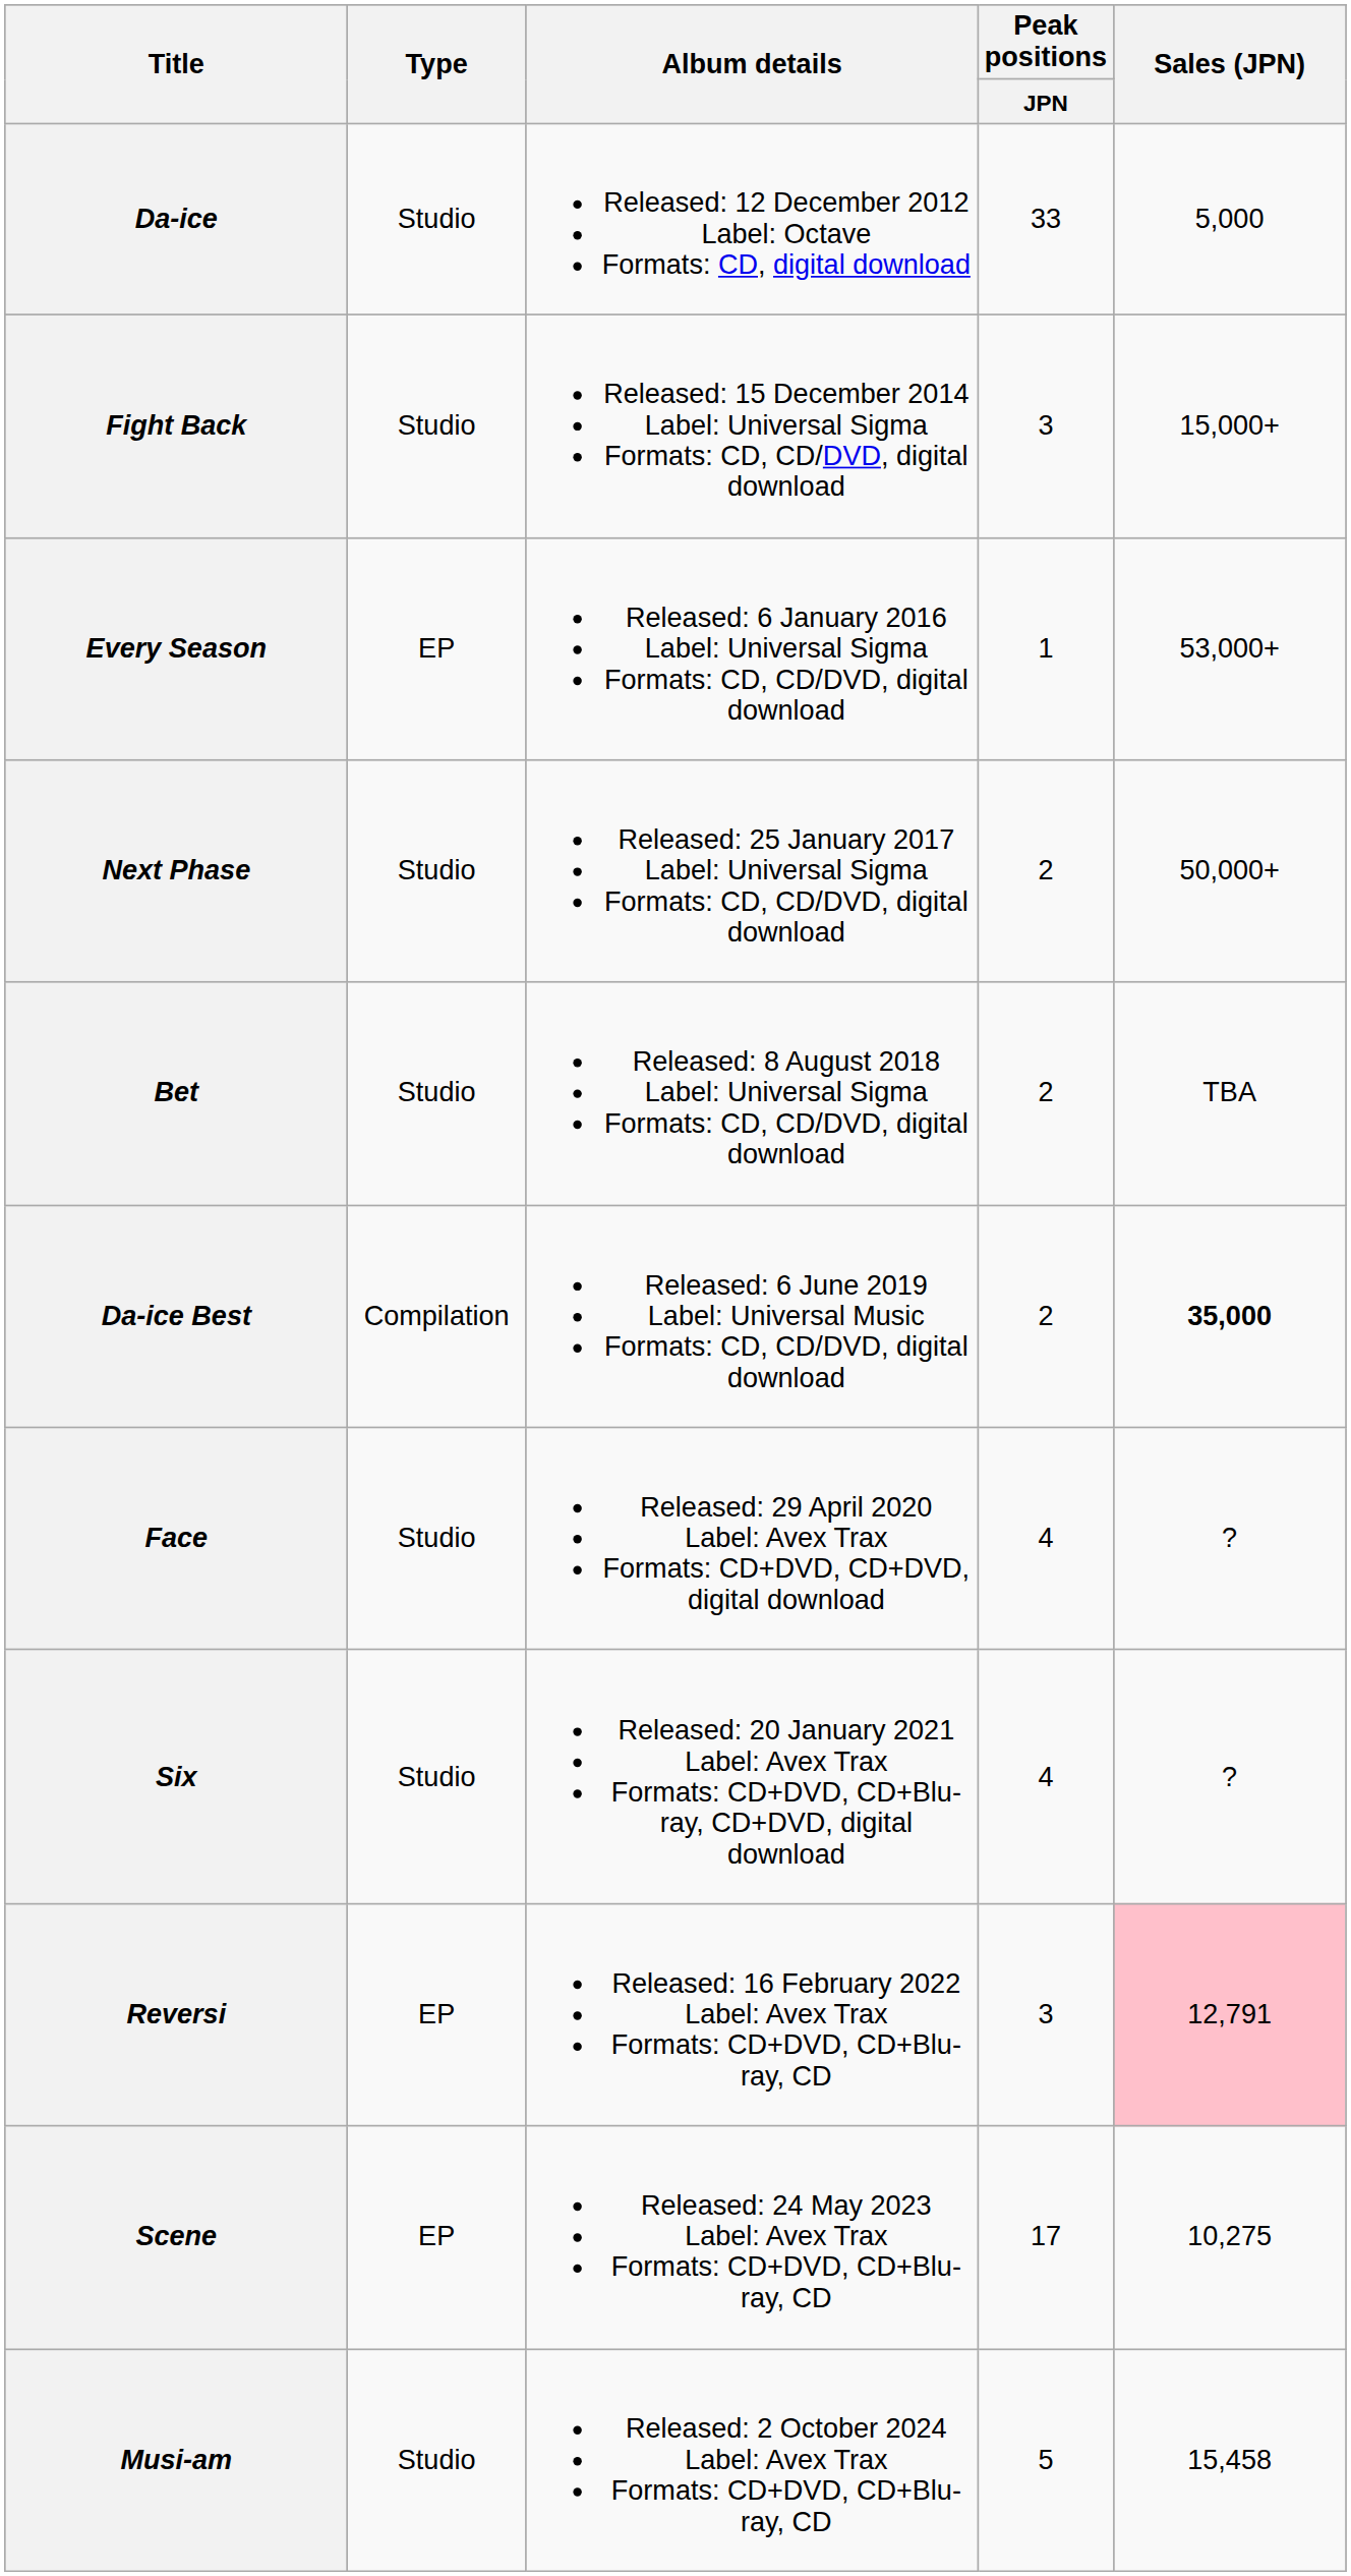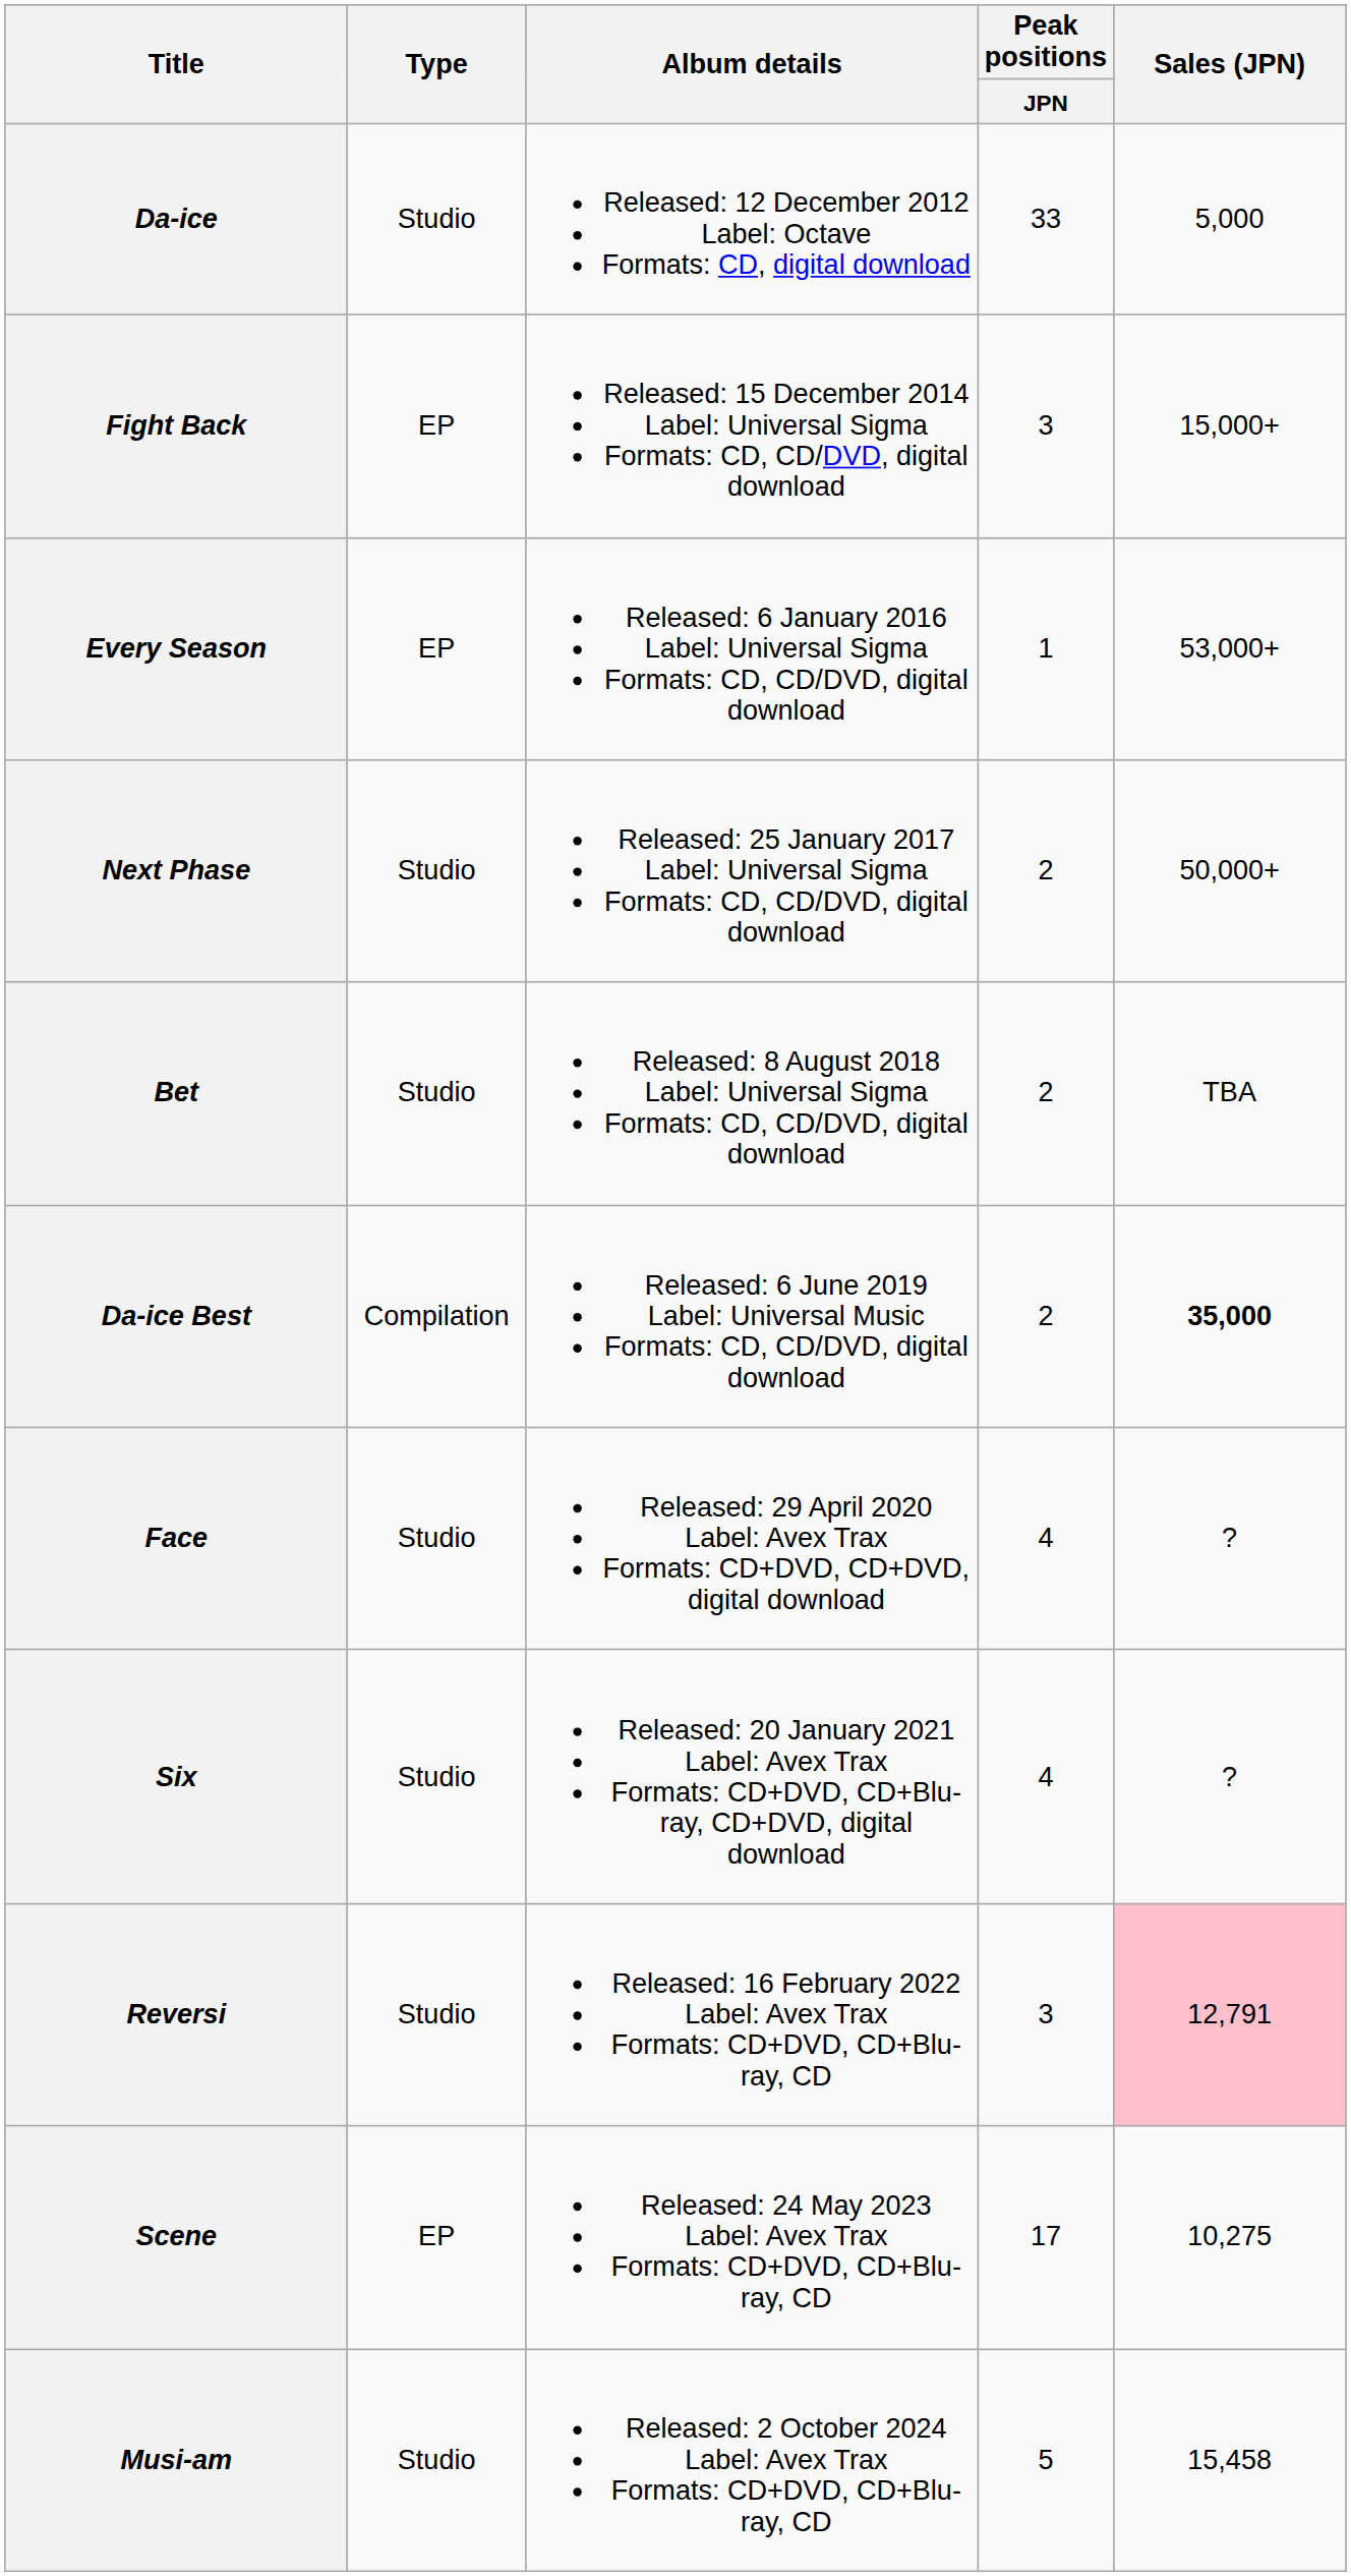Fight Back | Type: Studio -> EP
Reversi | Type: EP -> Studio
